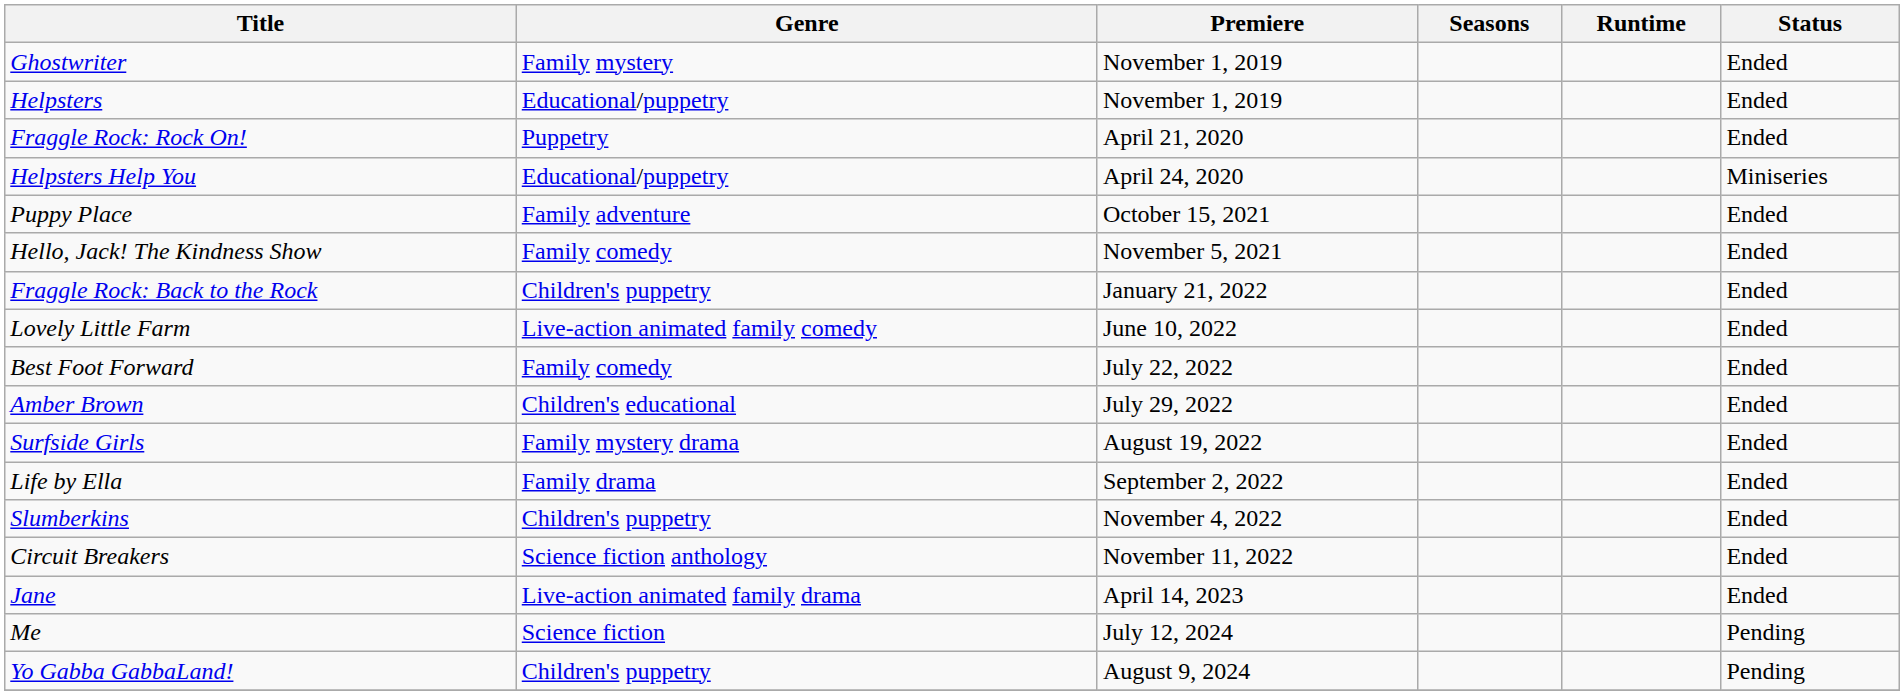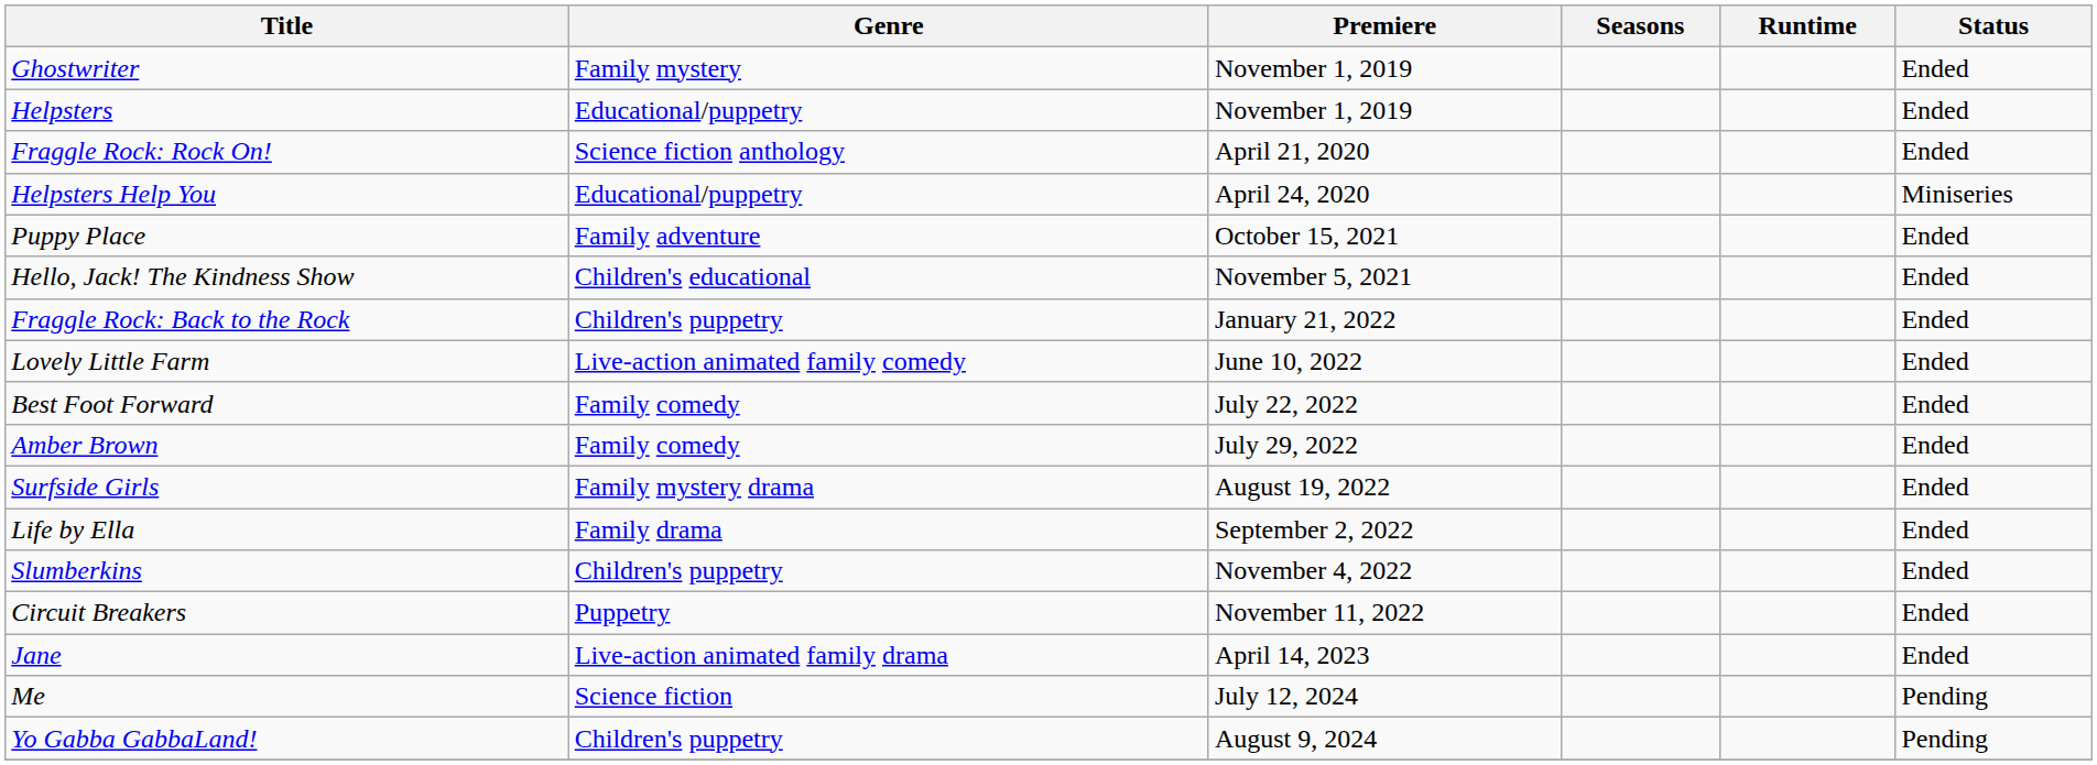Fraggle Rock: Rock On! | Genre: Puppetry -> Science fiction anthology
Hello, Jack! The Kindness Show | Genre: Family comedy -> Children's educational
Amber Brown | Genre: Children's educational -> Family comedy
Circuit Breakers | Genre: Science fiction anthology -> Puppetry
